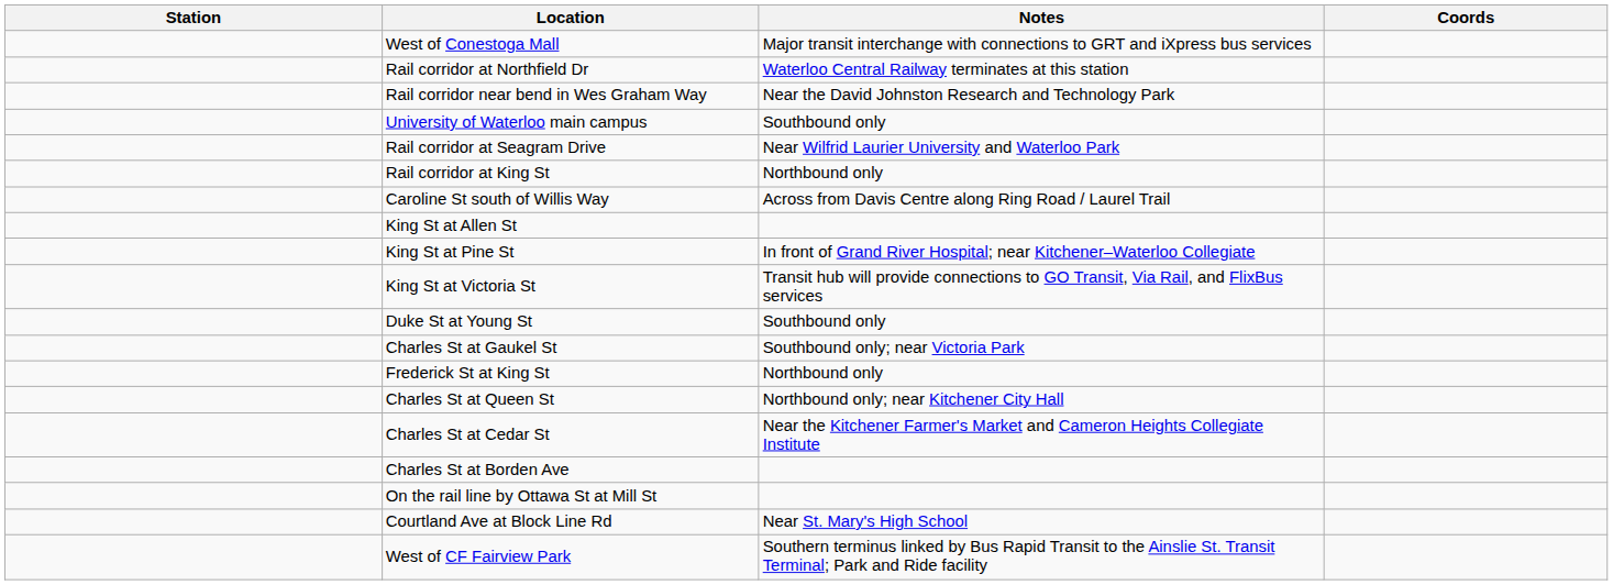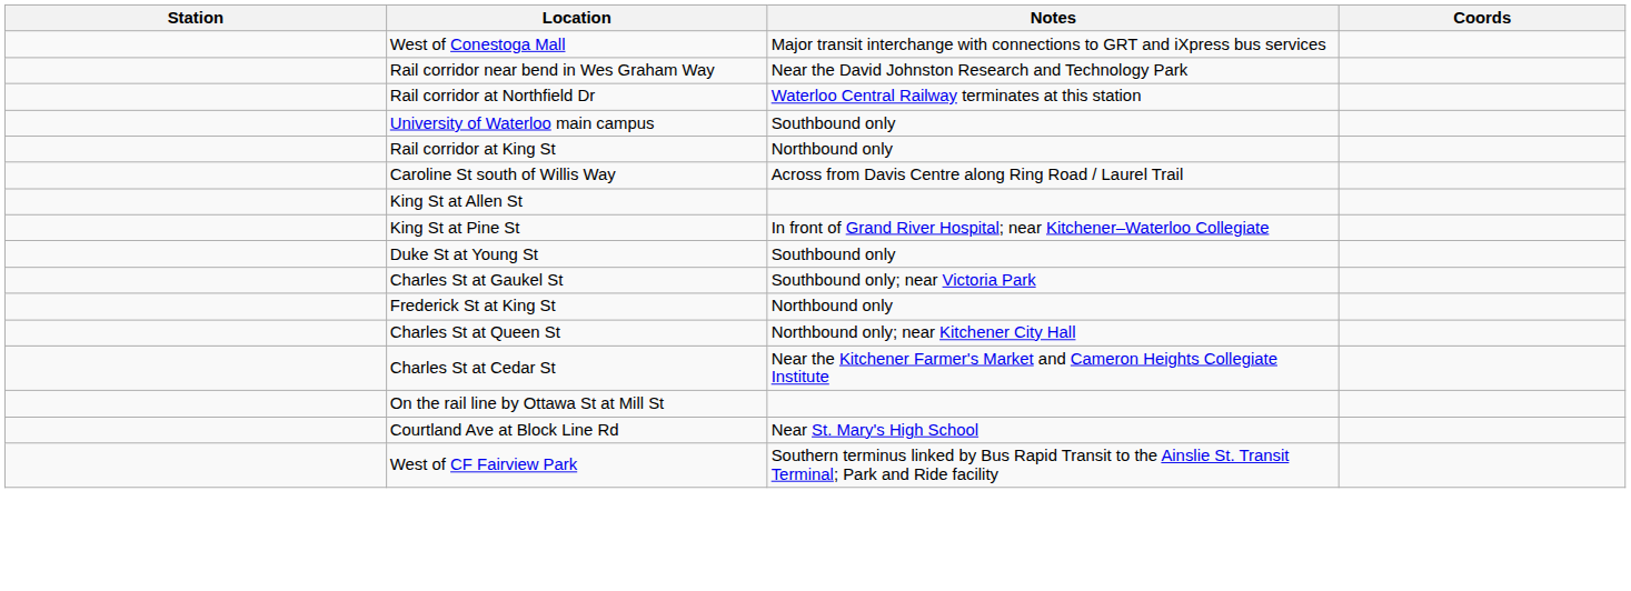rows swapped: Rail corridor at Northfield Dr <-> Rail corridor near bend in Wes Graham Way
- row: Rail corridor at Seagram Drive | Near Wilfrid Laurier University and Waterloo Park
- row: King St at Victoria St | Transit hub will provide connections to GO Transit, Via Rail, and FlixBus services
- row: Charles St at Borden Ave
